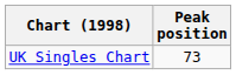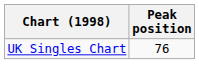UK Singles Chart | Peak position: 73 -> 76
